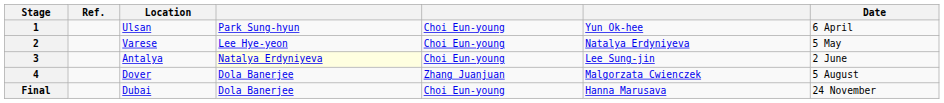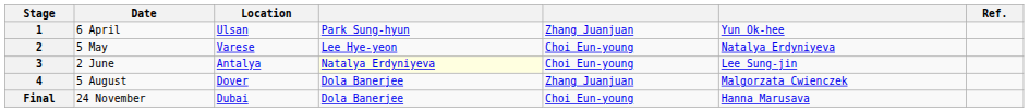columns swapped: Date <-> Ref.
1 | column 5: Choi Eun-young -> Zhang Juanjuan
